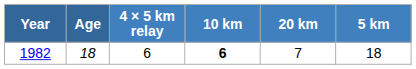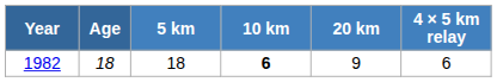columns swapped: 5 km <-> 4 × 5 km relay
1982 | 20 km: 7 -> 9
